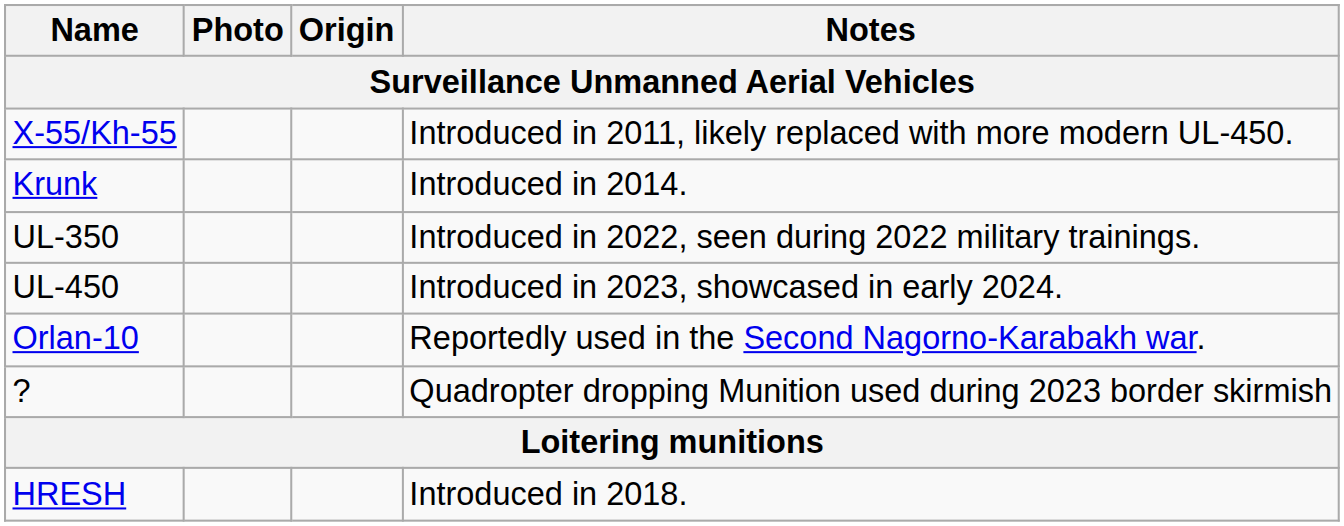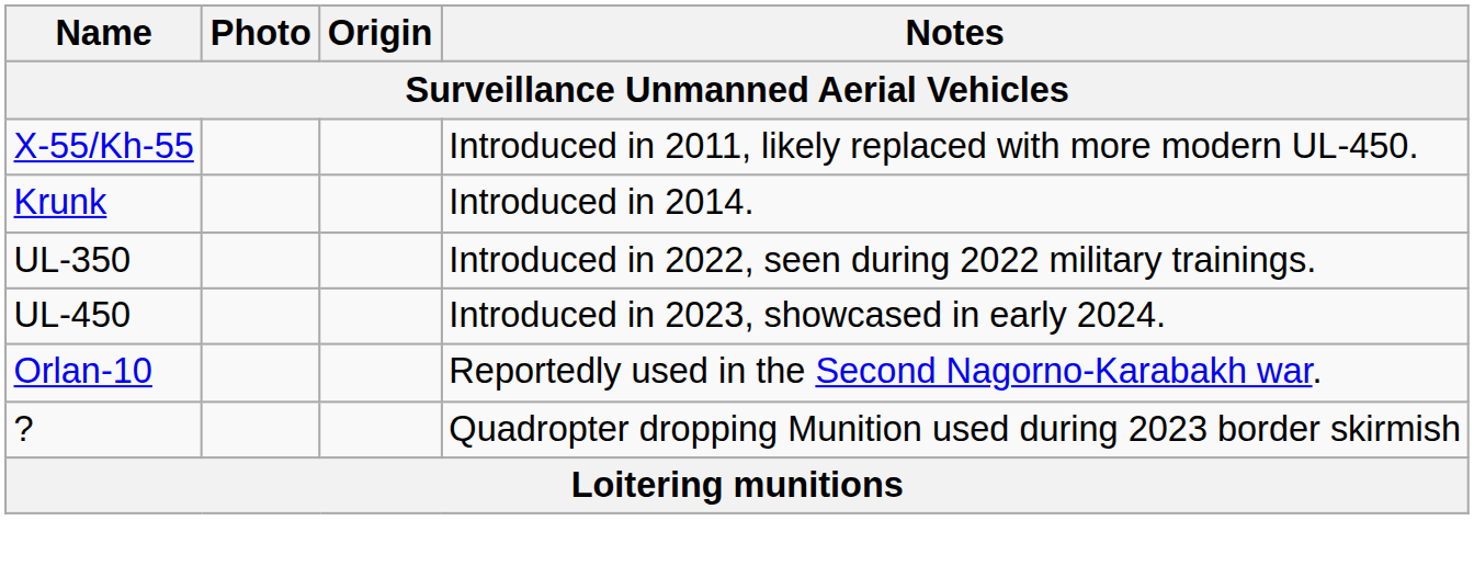- row: HRESH | Introduced in 2018.
